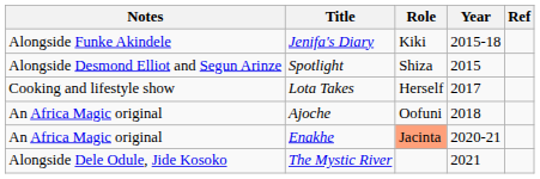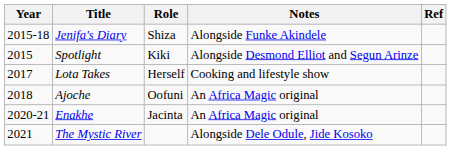columns swapped: Year <-> Notes
Jenifa's Diary | Role: Kiki -> Shiza
Spotlight | Role: Shiza -> Kiki
Enakhe | Role: lightsalmon background -> no background
